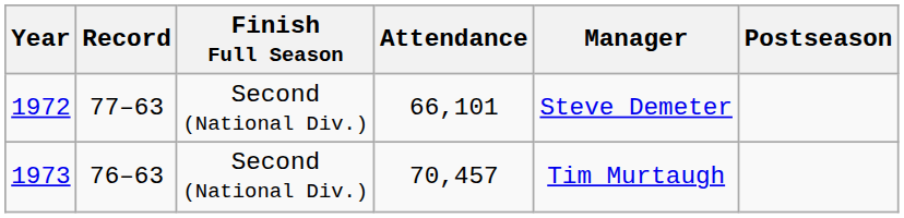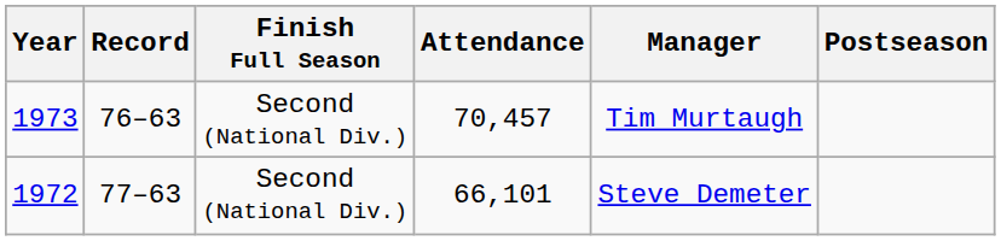rows swapped: 1972 <-> 1973
